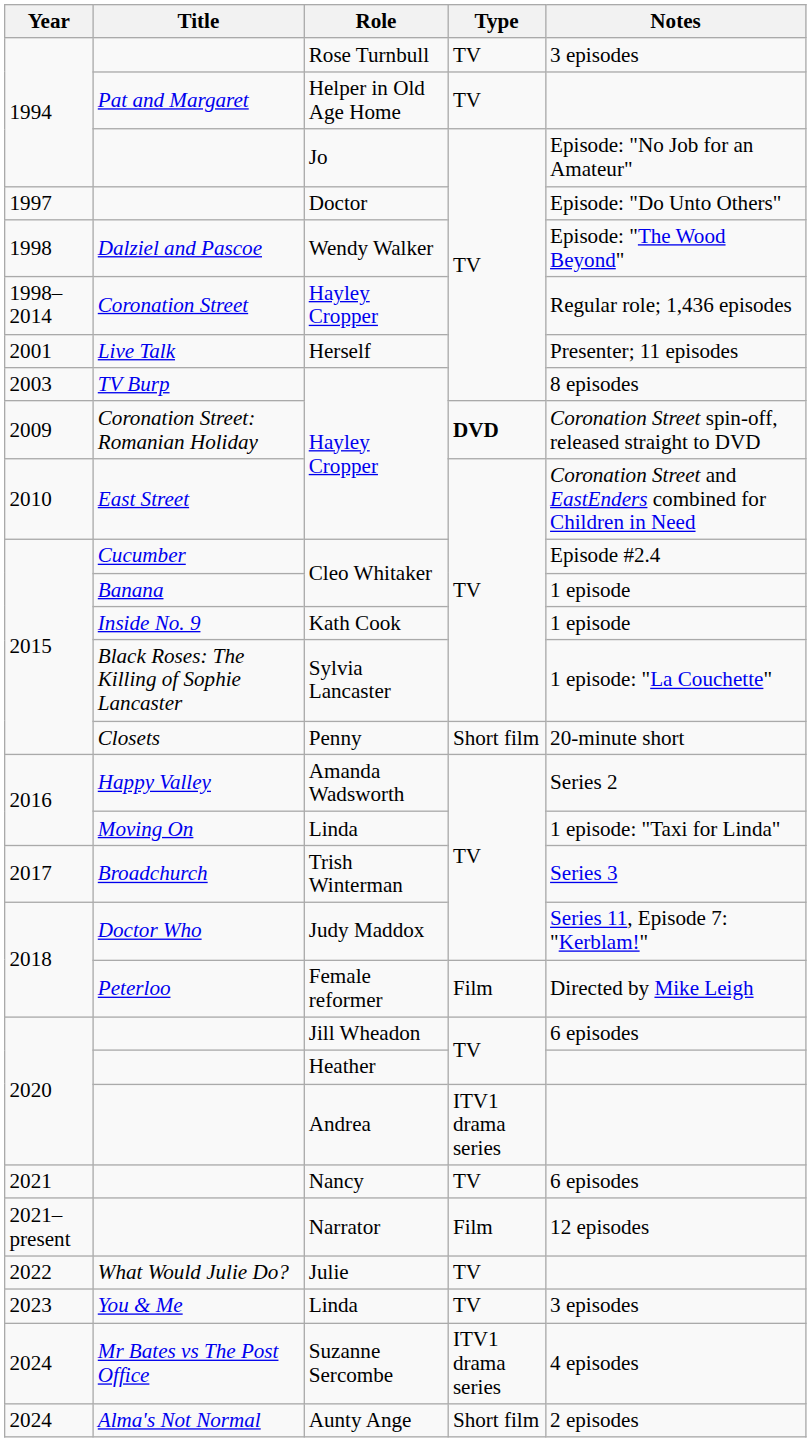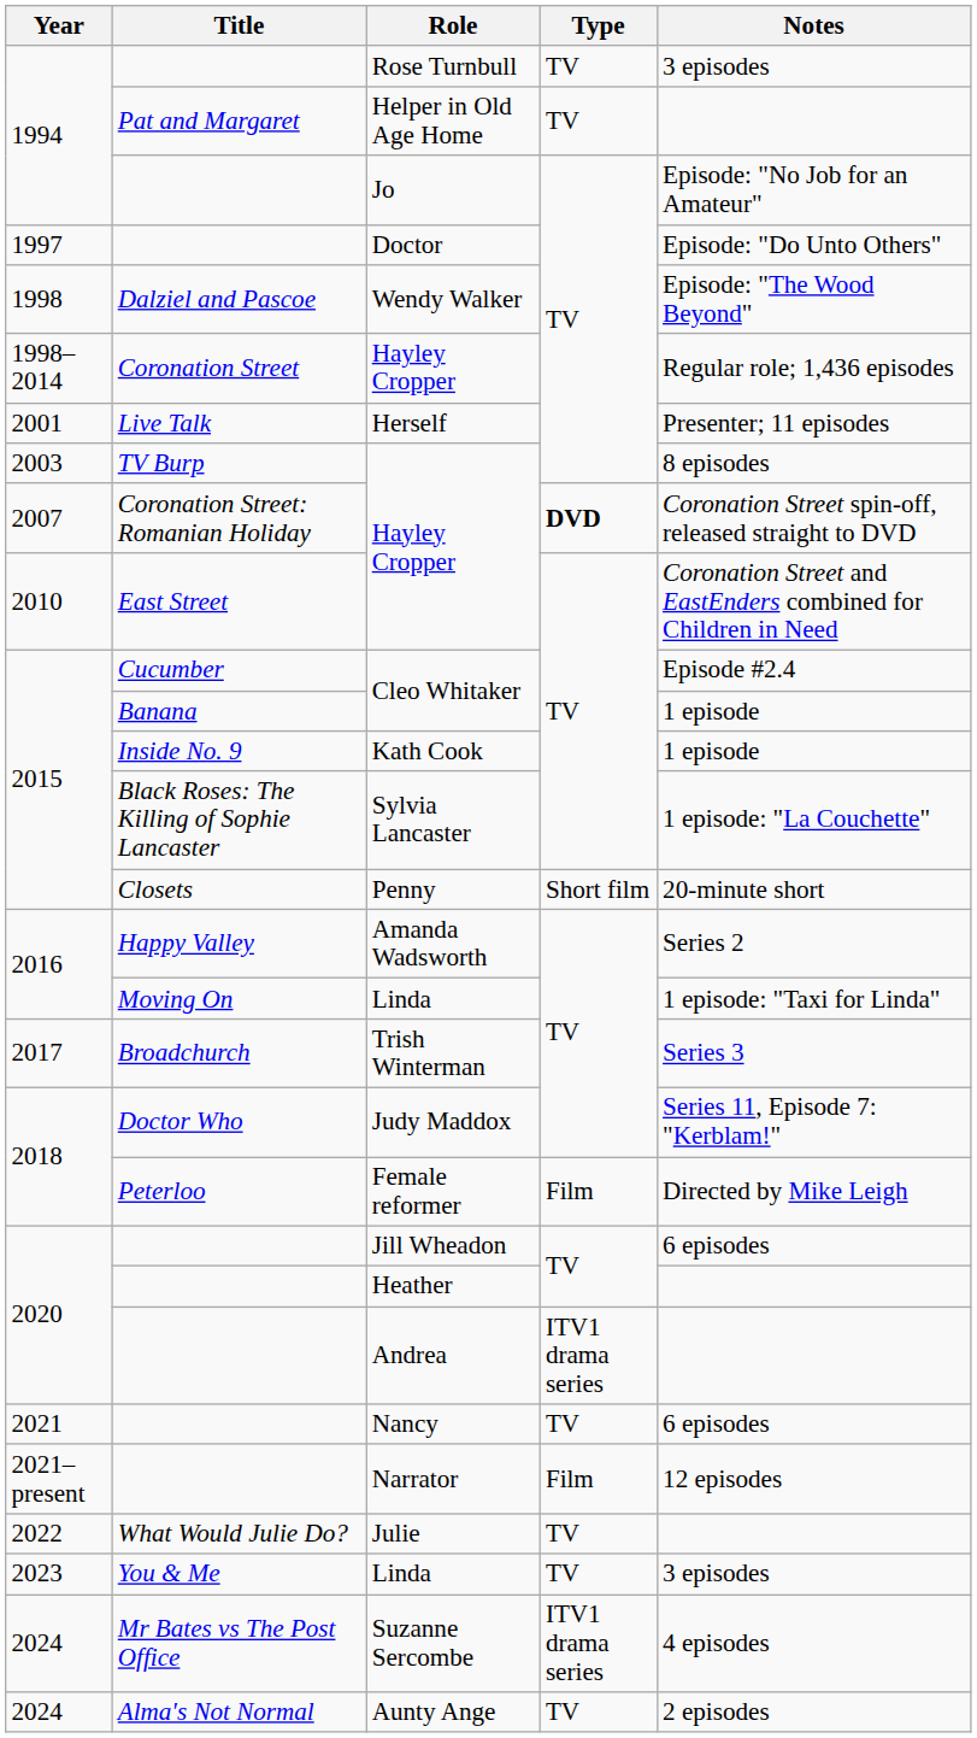Coronation Street: Romanian Holiday / Hayley Cropper | Year: 2009 -> 2007
Aunty Ange | Type: Short film -> TV
